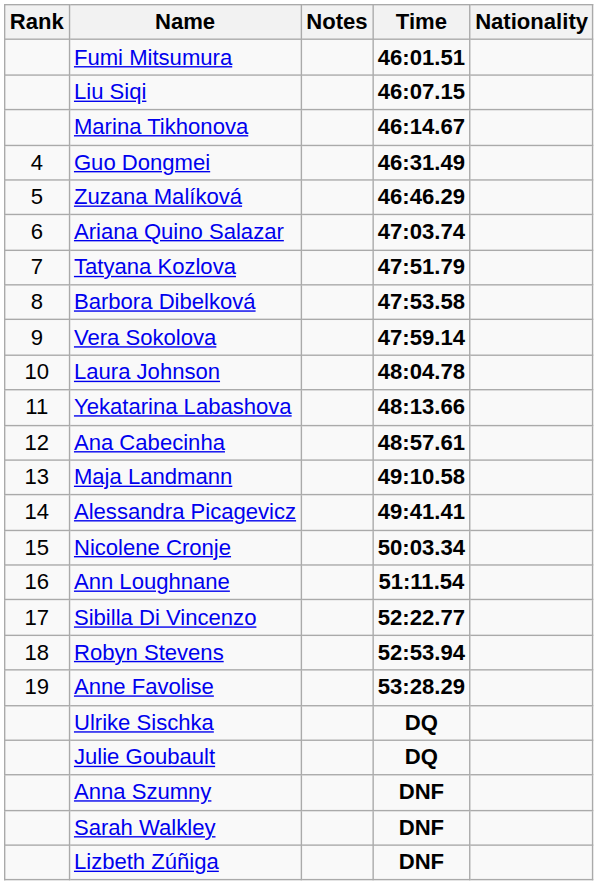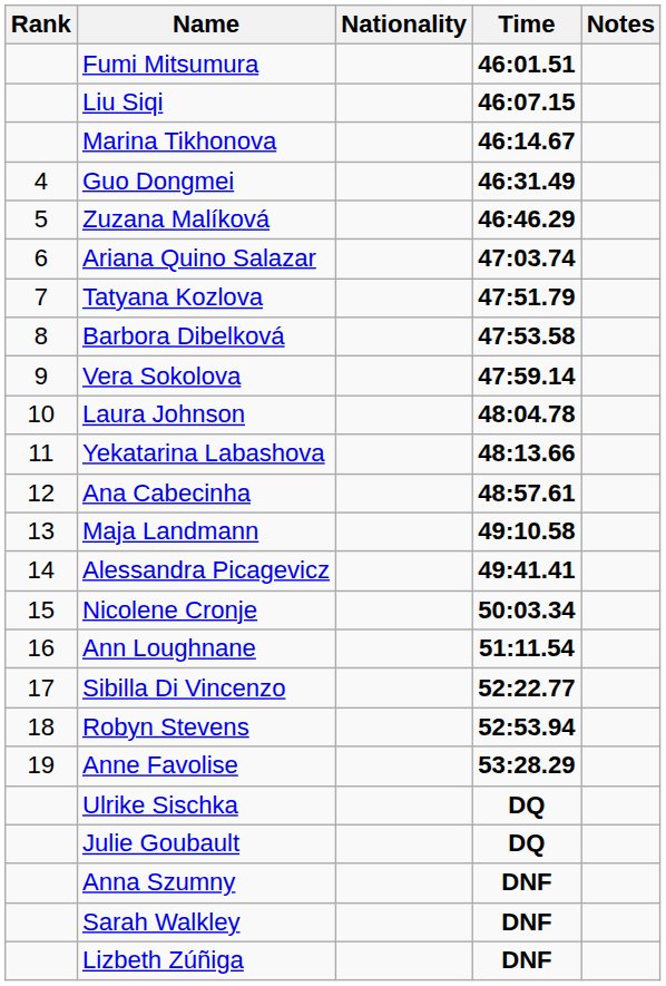columns swapped: Nationality <-> Notes
